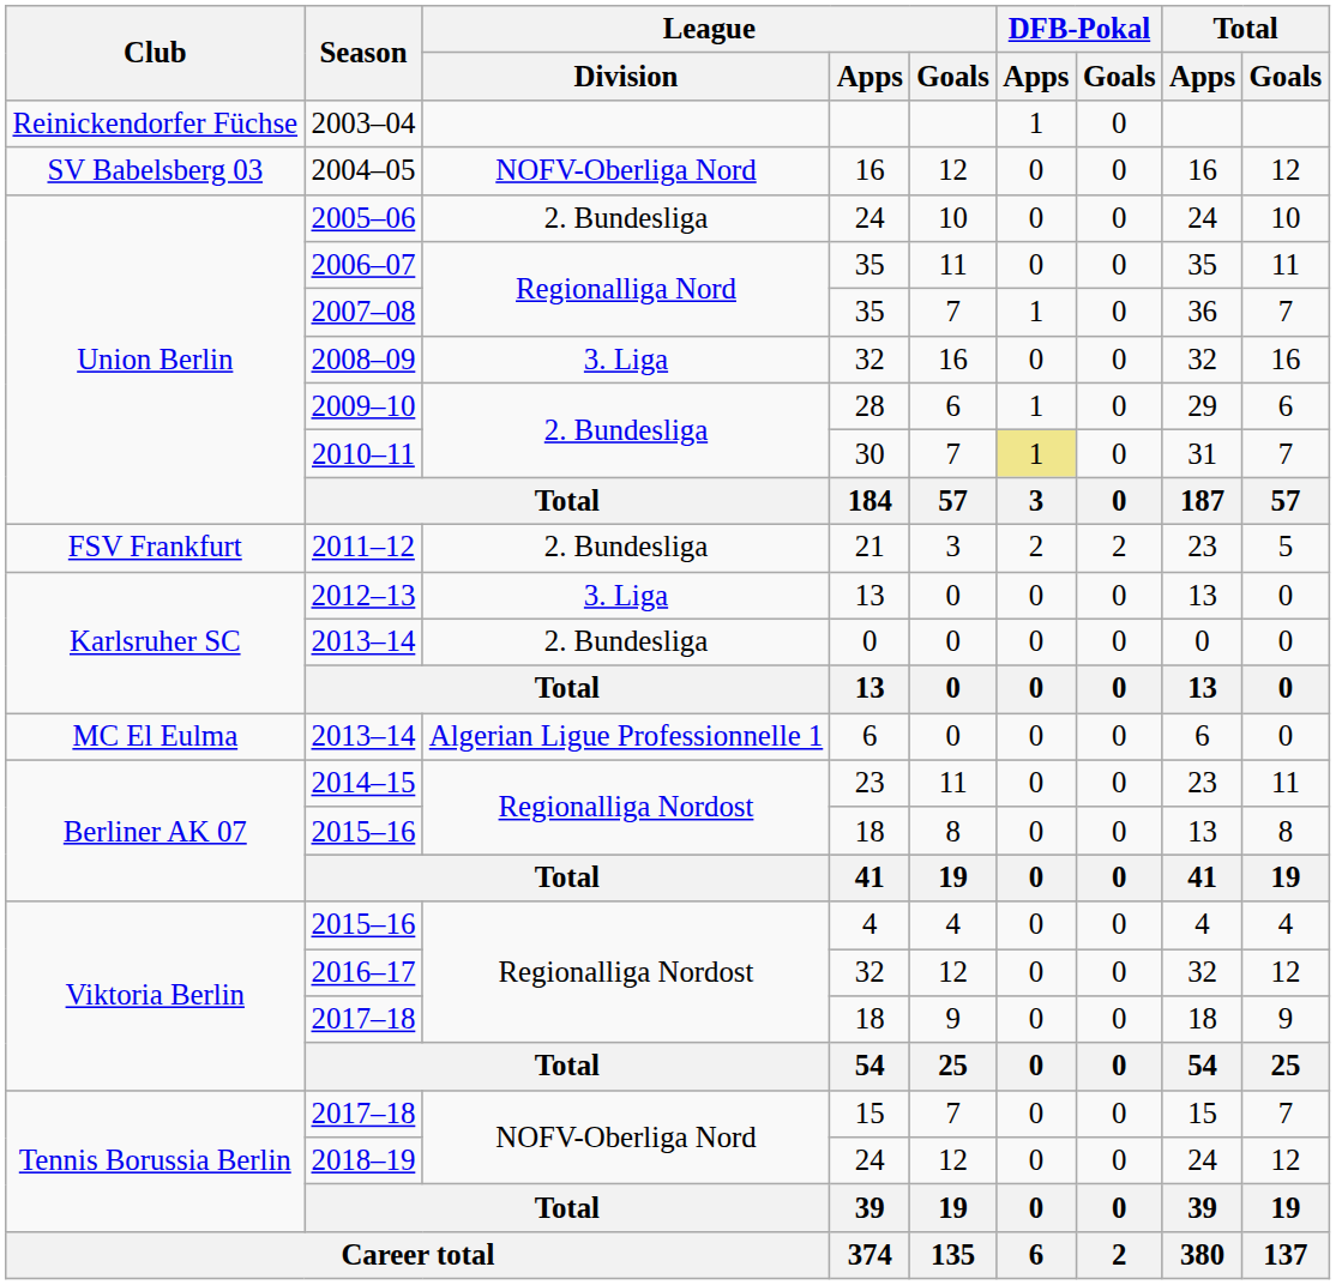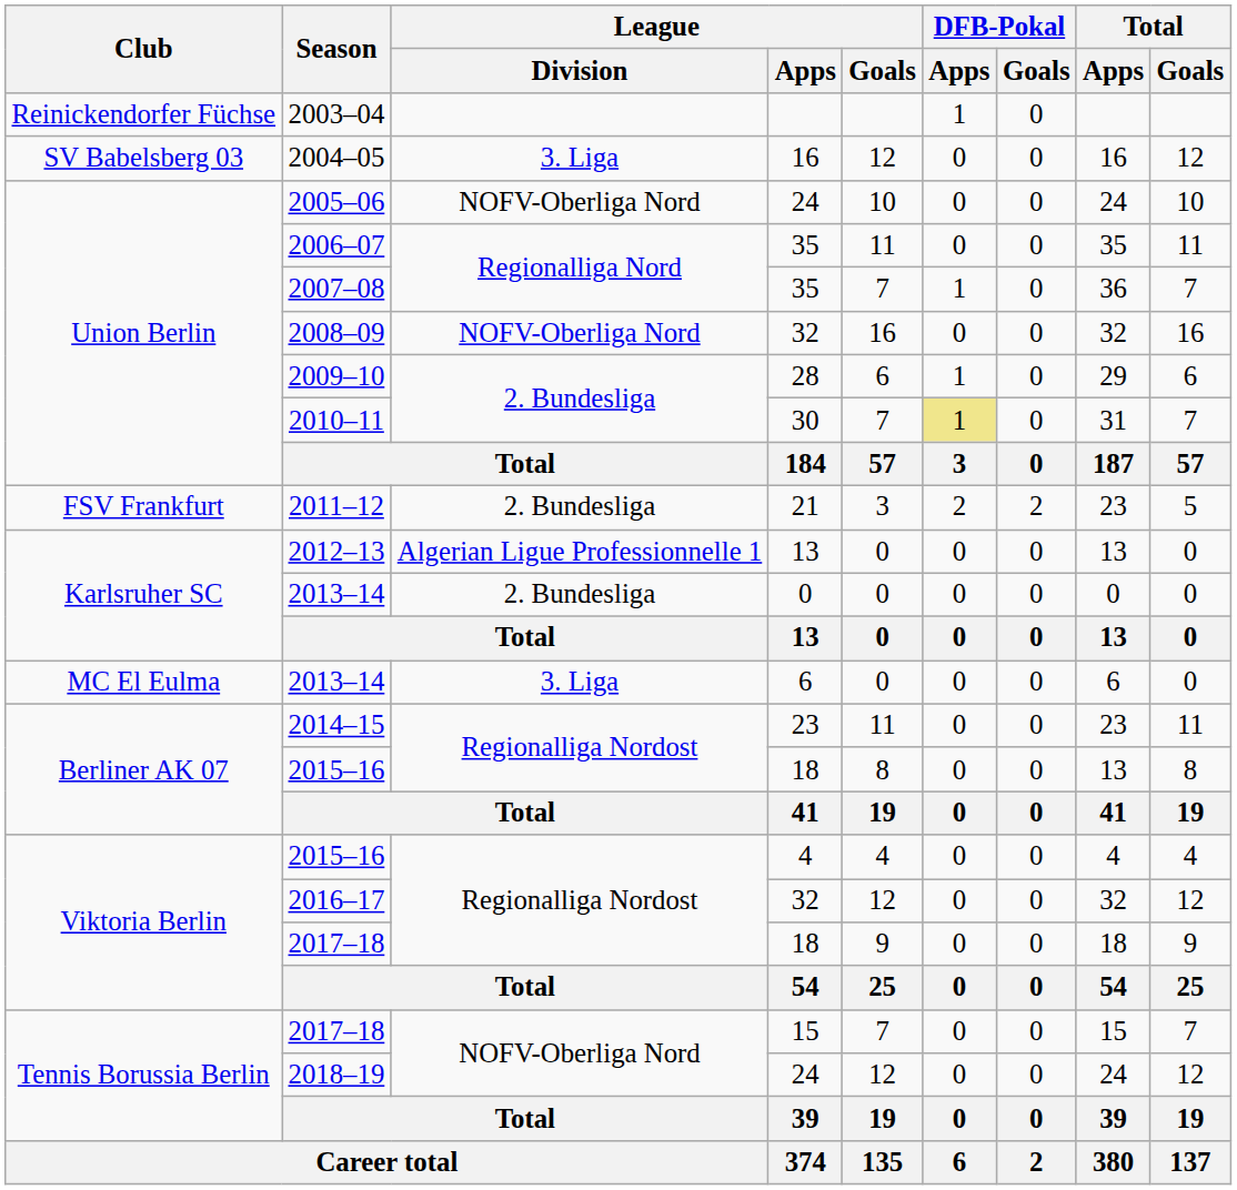2004–05 | League / Division: NOFV-Oberliga Nord -> 3. Liga
2005–06 | League / Division: 2. Bundesliga -> NOFV-Oberliga Nord
2008–09 | League / Division: 3. Liga -> NOFV-Oberliga Nord
2012–13 | League / Division: 3. Liga -> Algerian Ligue Professionnelle 1
2013–14 / 6 | League / Division: Algerian Ligue Professionnelle 1 -> 3. Liga
